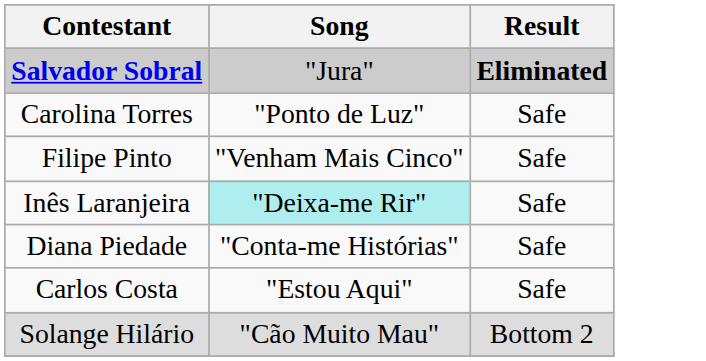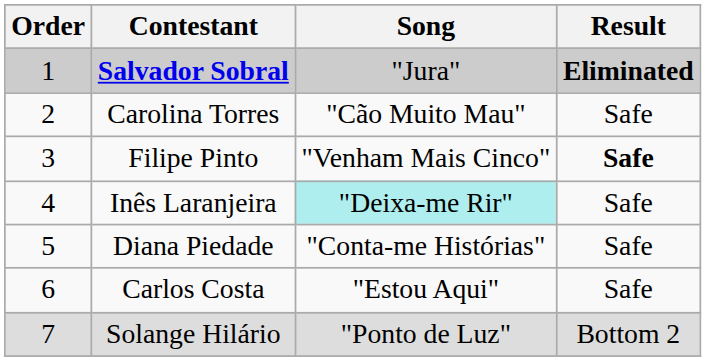+ column: Order | 1 | 2 | 3 | 4 | 5 | 6 | 7
Carolina Torres | Song: "Ponto de Luz" -> "Cão Muito Mau"
Filipe Pinto | Result: normal -> bold
Solange Hilário | Song: "Cão Muito Mau" -> "Ponto de Luz"
